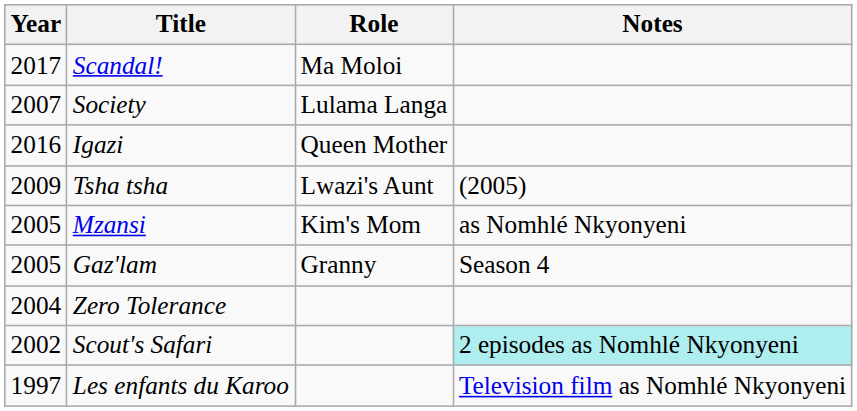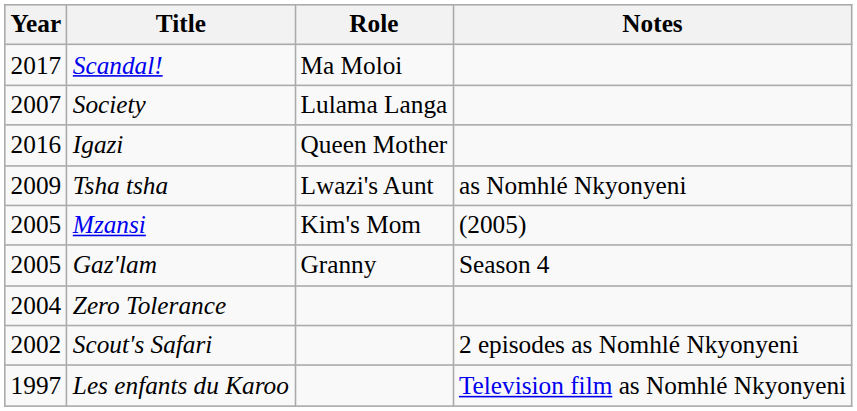Tsha tsha | Notes: (2005) -> as Nomhlé Nkyonyeni
Mzansi | Notes: as Nomhlé Nkyonyeni -> (2005)
Scout's Safari | Notes: paleturquoise background -> no background
